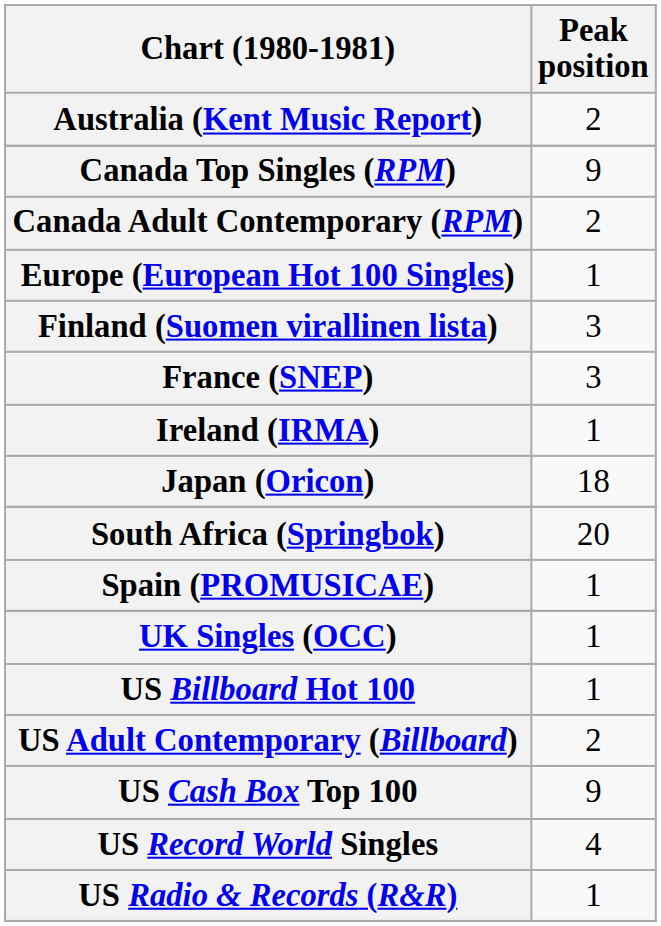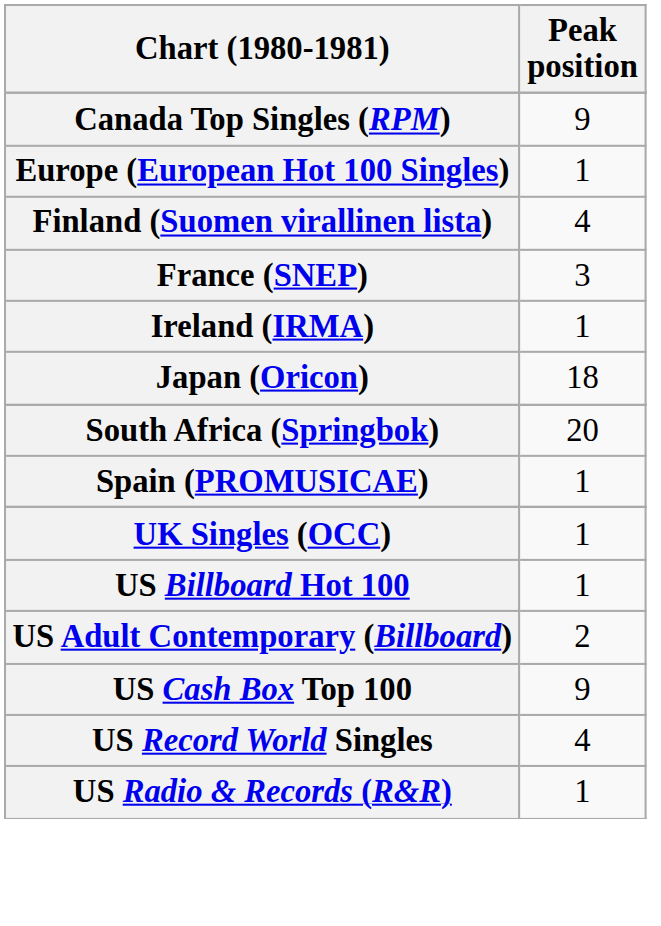- row: Australia (Kent Music Report) | 2
- row: Canada Adult Contemporary (RPM) | 2
Finland (Suomen virallinen lista) | Peak position: 3 -> 4
